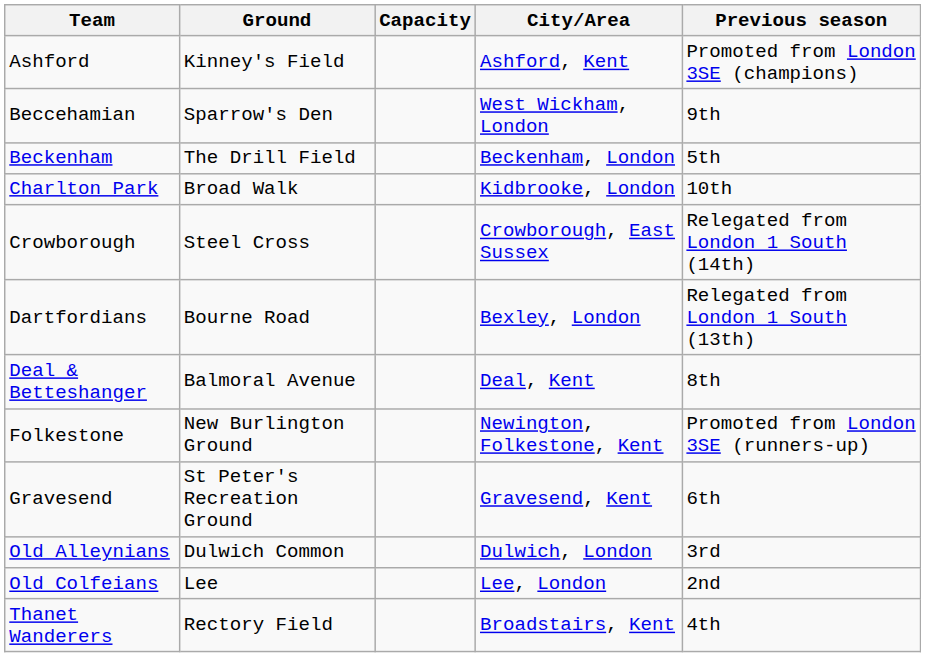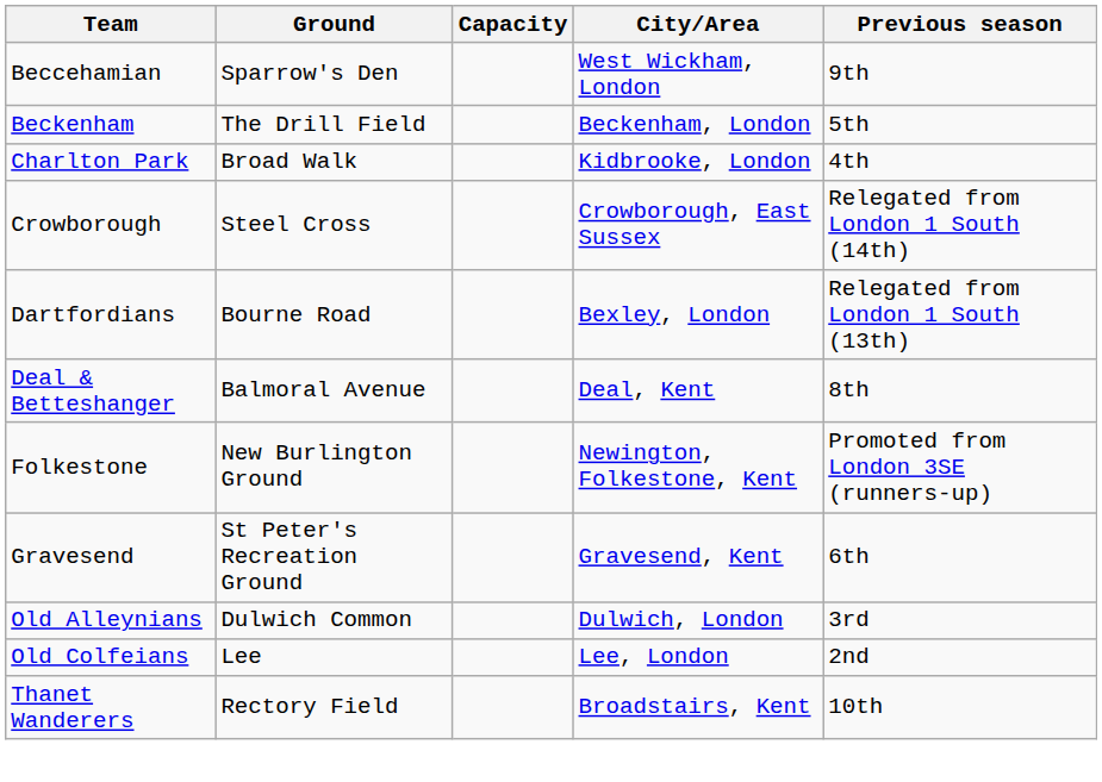- row: Ashford | Kinney's Field | Ashford, Kent | Promoted from London 3SE (champions)
Charlton Park | Previous season: 10th -> 4th
Thanet Wanderers | Previous season: 4th -> 10th
